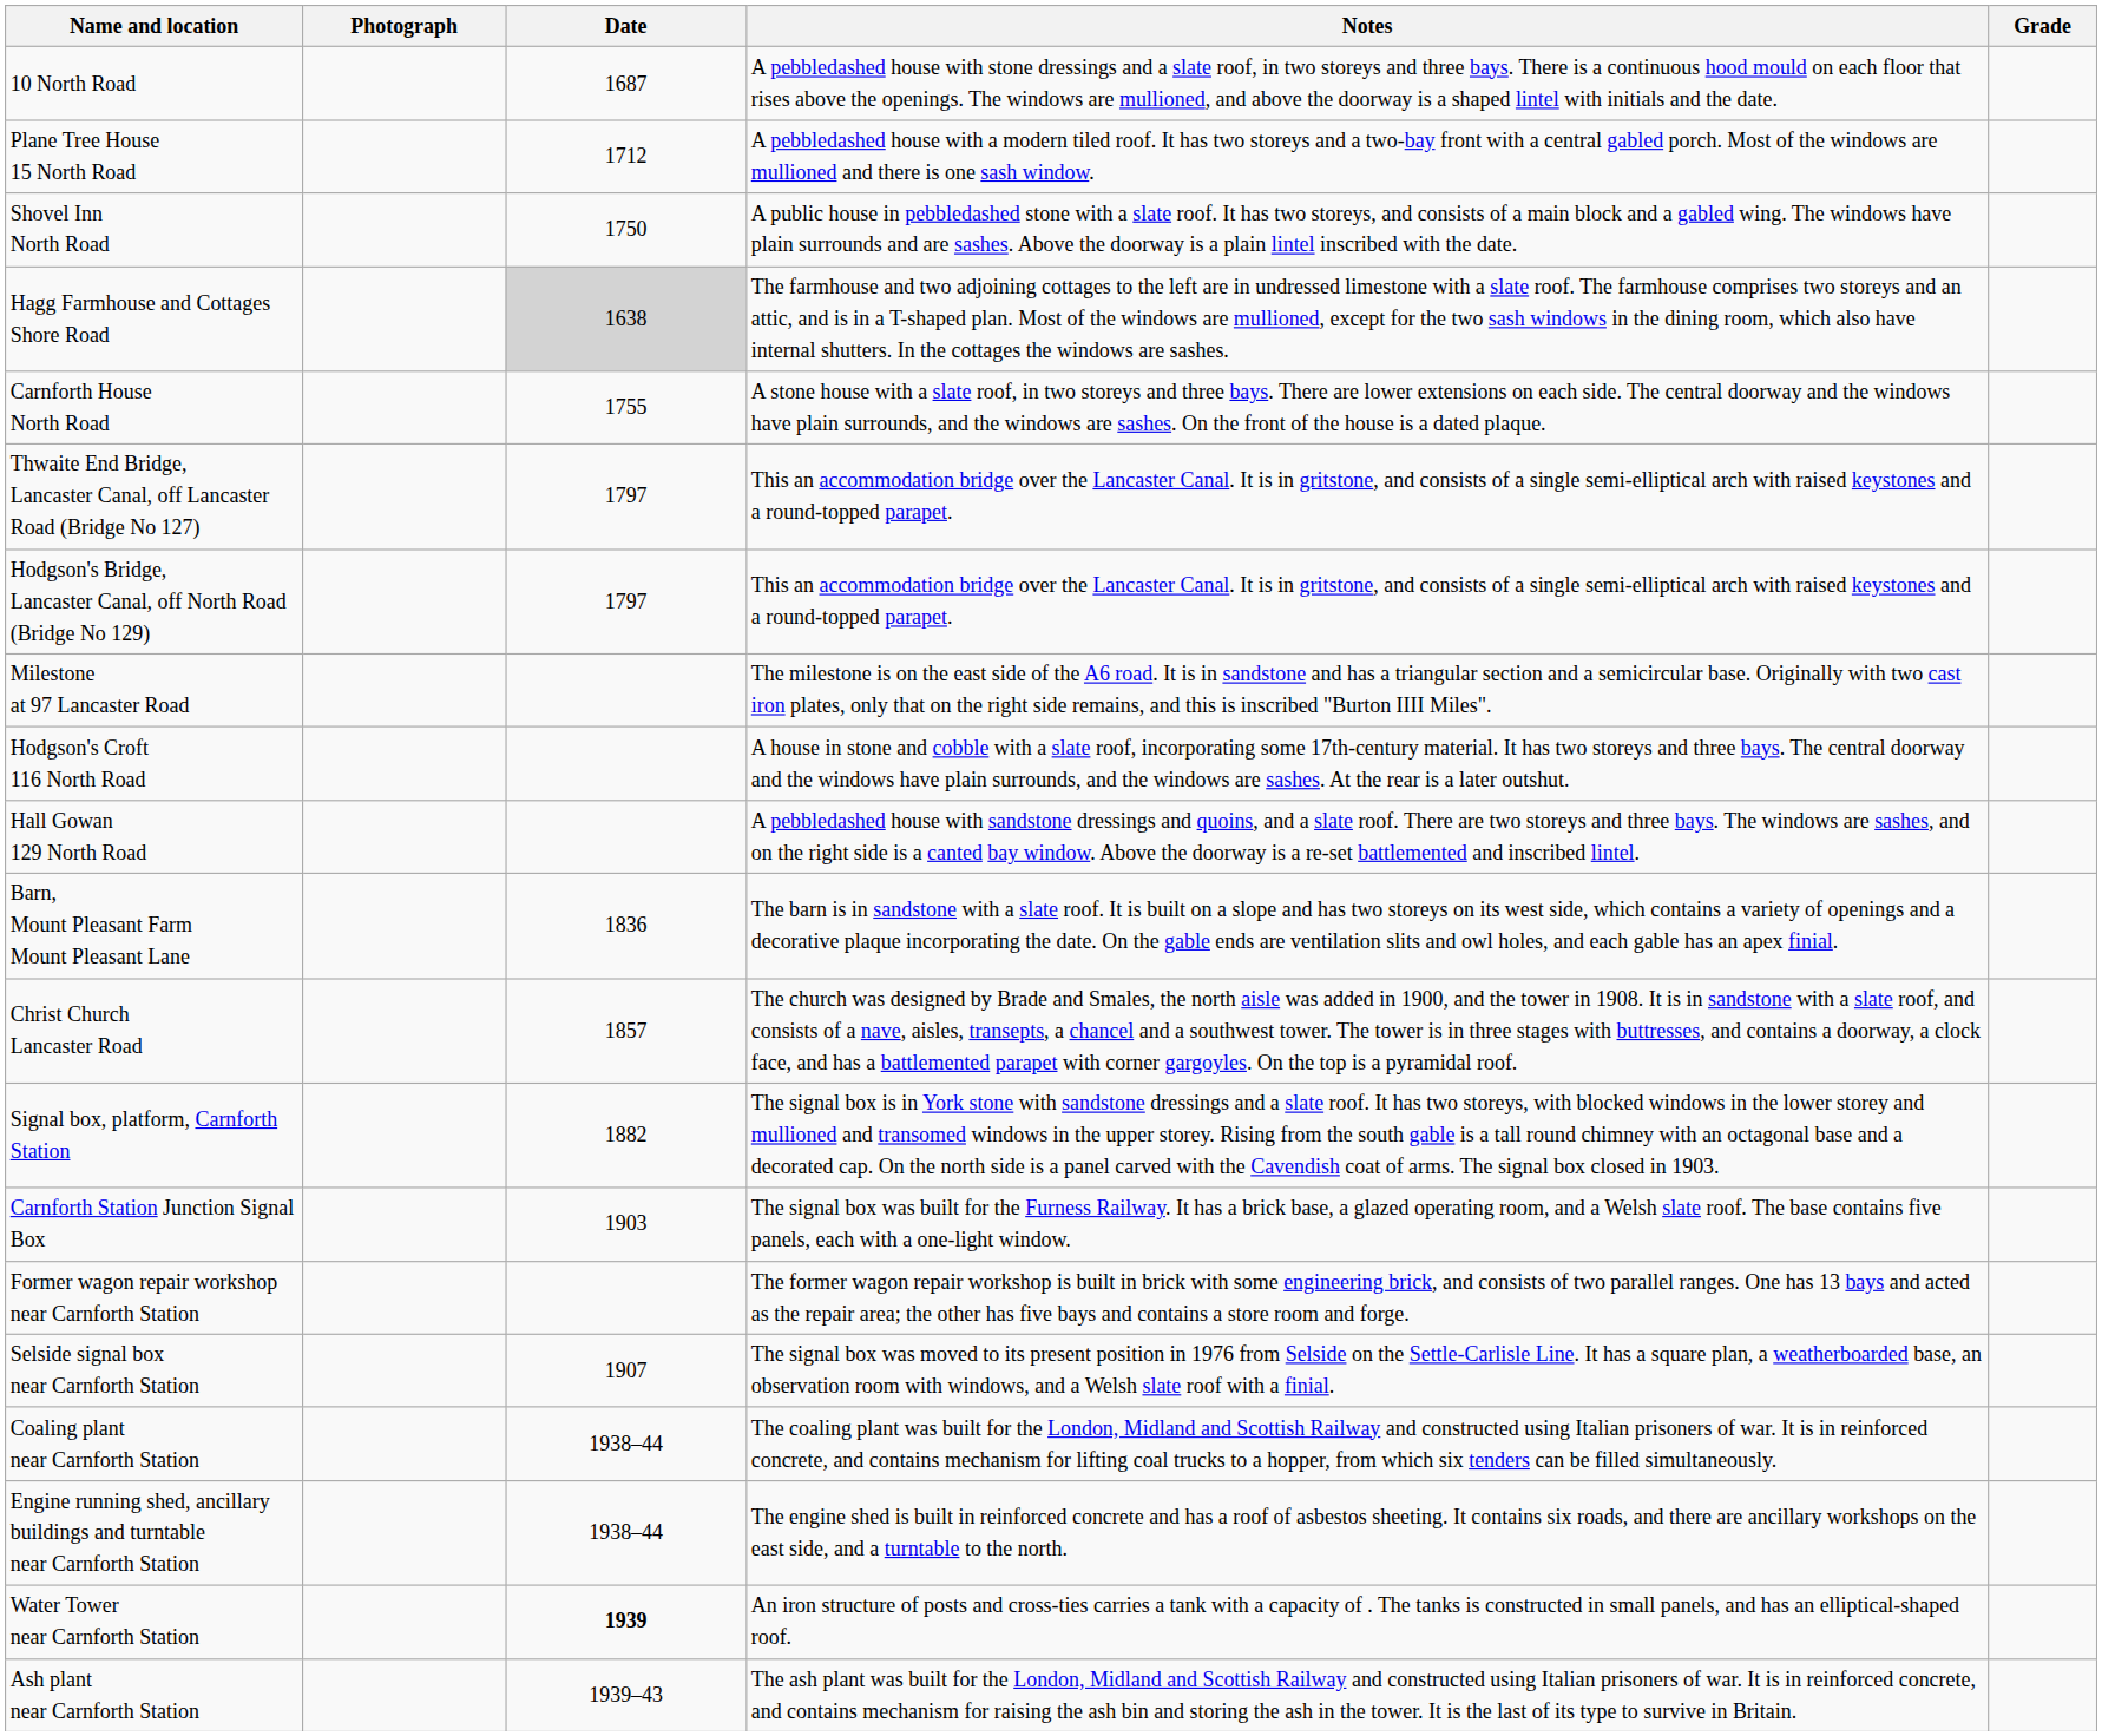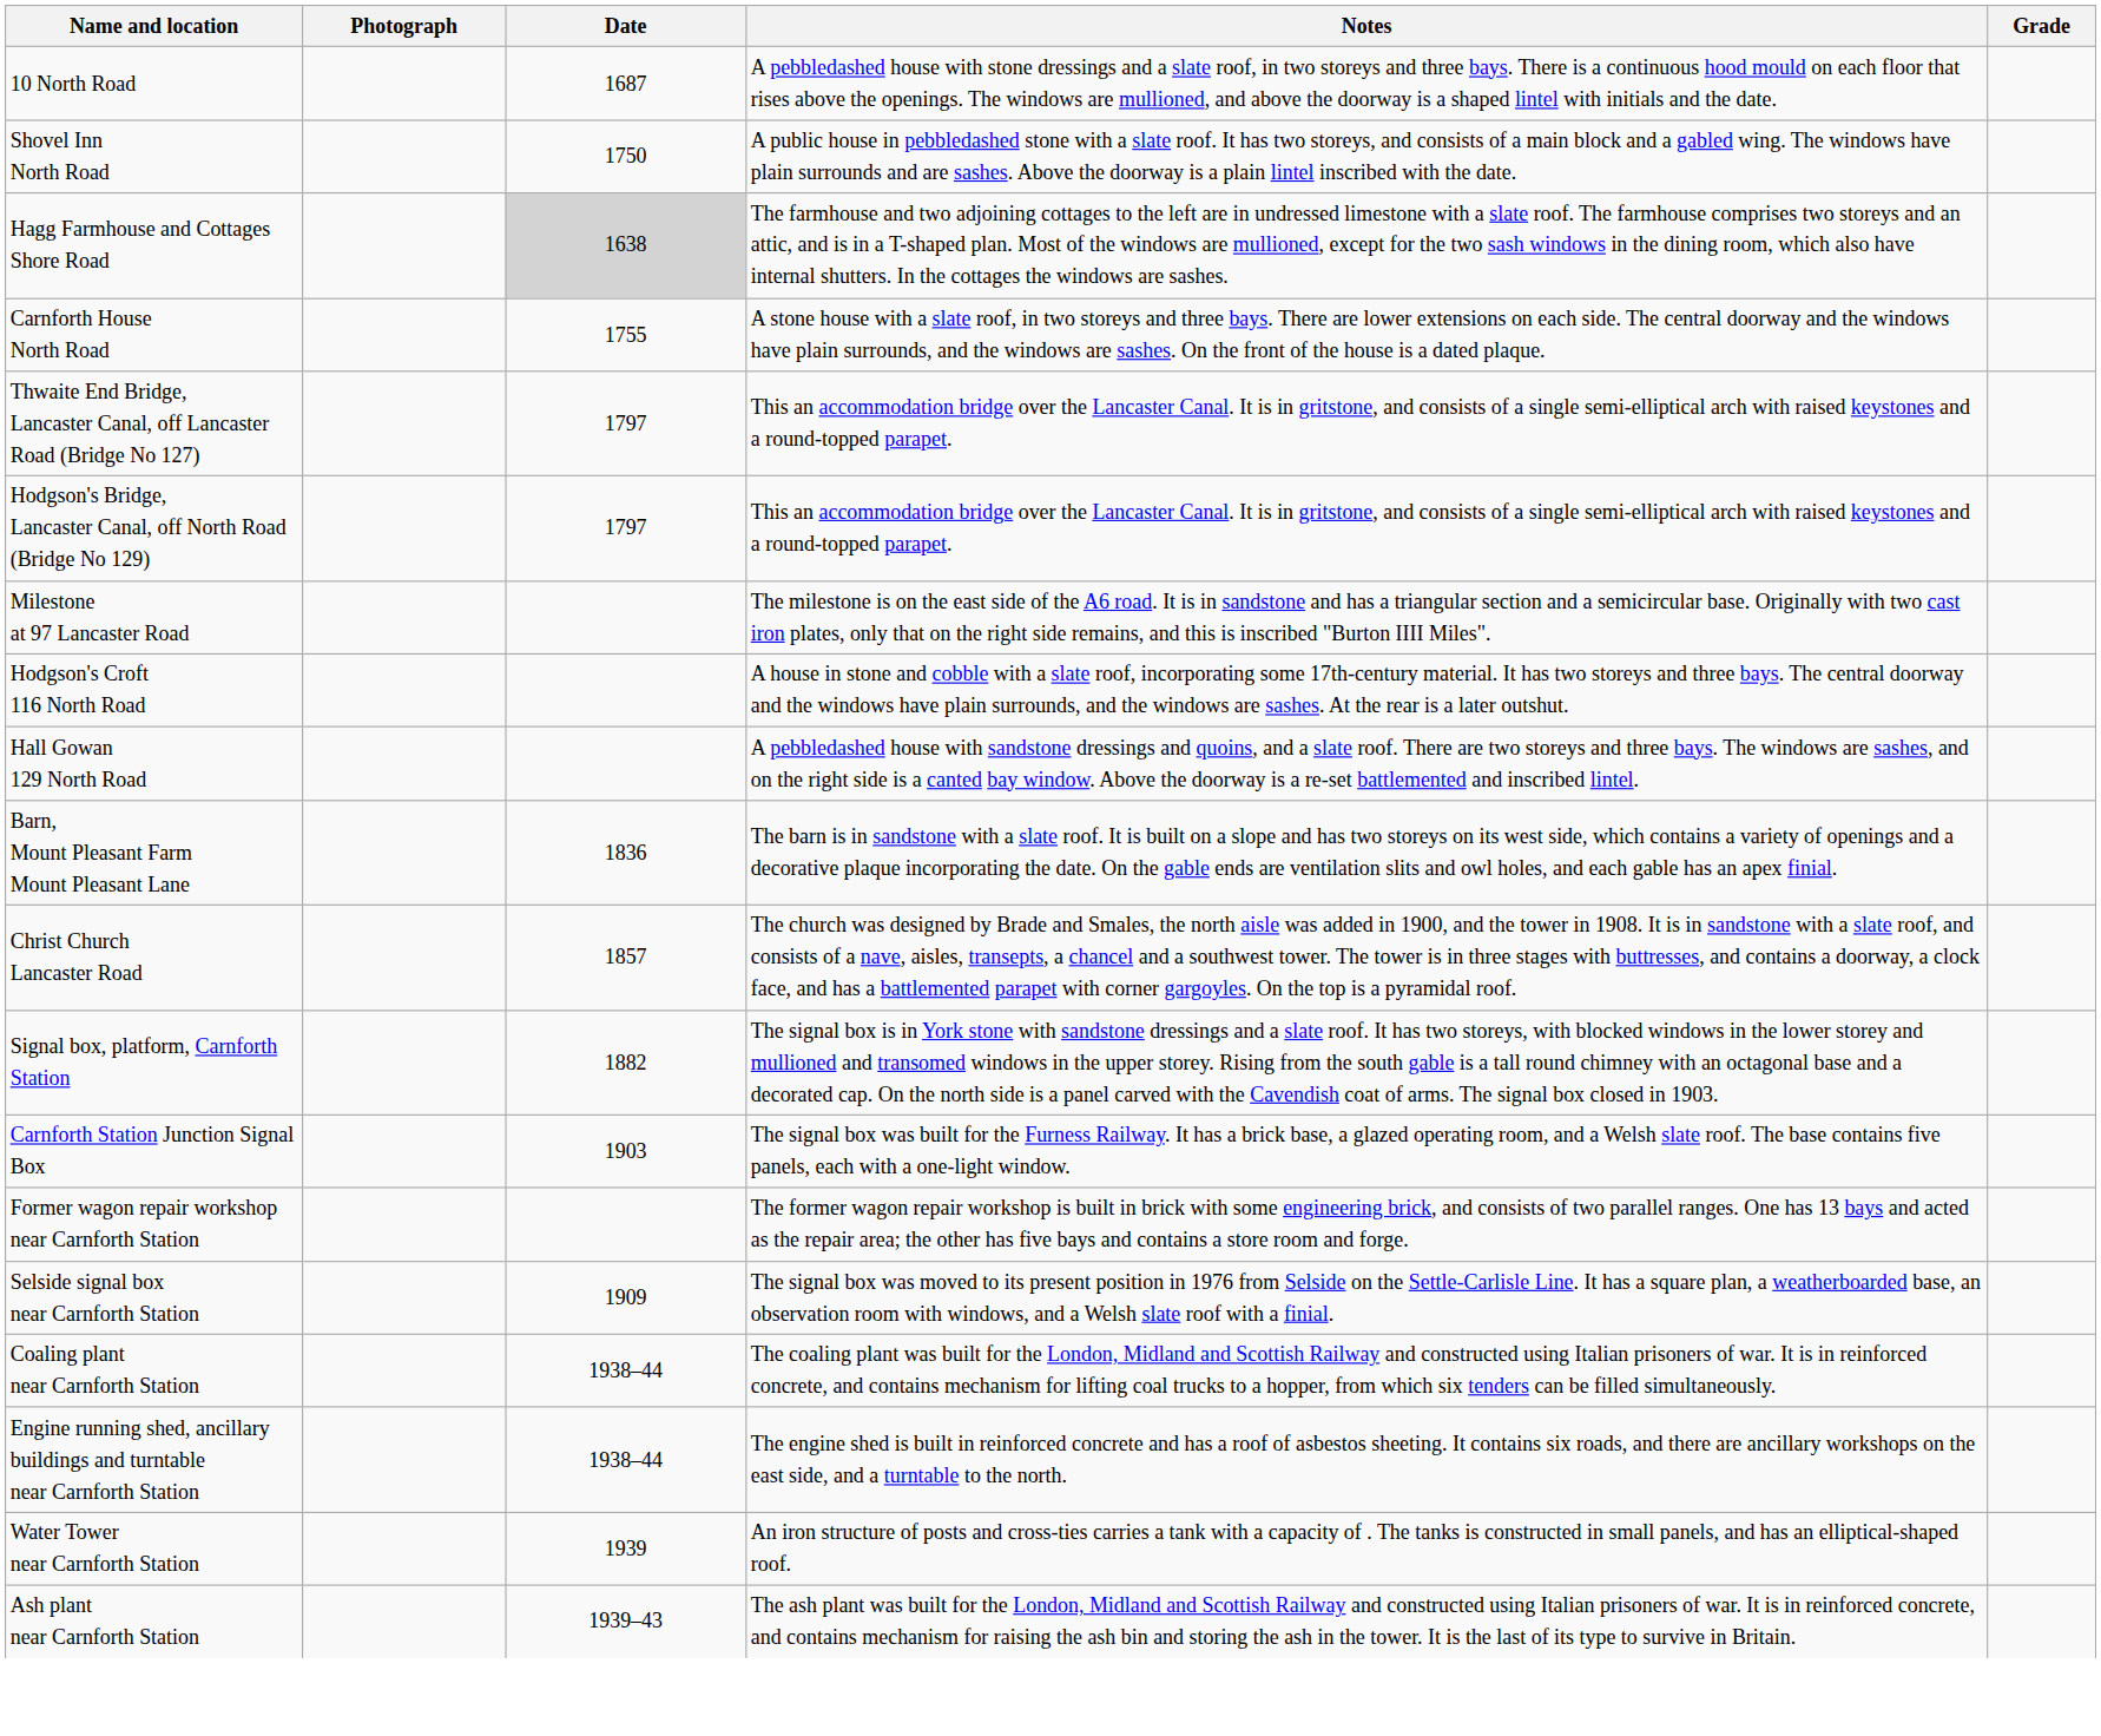- row: Plane Tree House 15 North Road | 1712 | A pebbledashed house with a modern tiled roof. It has two storeys and a two-bay front with a central gabled porch. Most of the windows are mullioned and there is one sash window.
Selside signal box near Carnforth Station | Date: 1907 -> 1909
Water Tower near Carnforth Station | Date: bold -> normal
